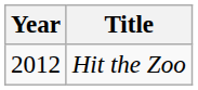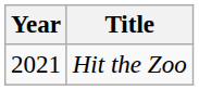Hit the Zoo | Year: 2012 -> 2021
